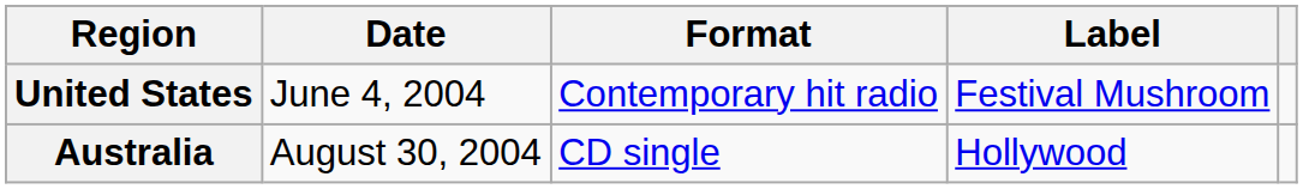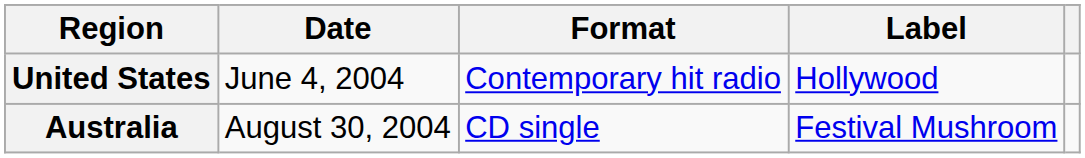United States | Label: Festival Mushroom -> Hollywood
Australia | Label: Hollywood -> Festival Mushroom
